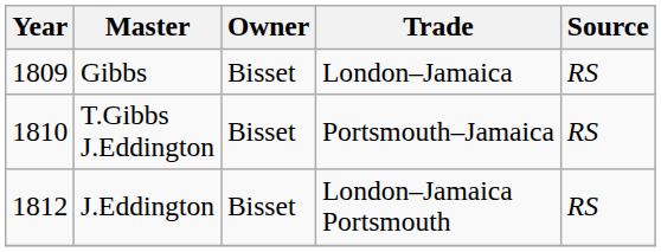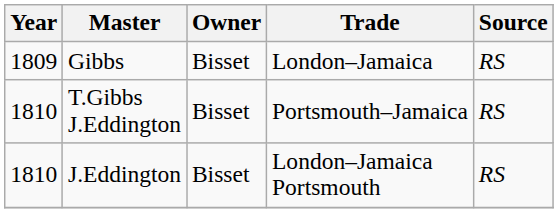J.Eddington | Year: 1812 -> 1810
